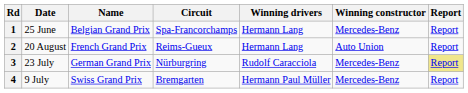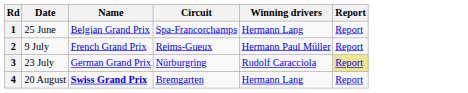- column: Winning constructor | Mercedes-Benz | Auto Union | Mercedes-Benz | Mercedes-Benz
2 | Date: 20 August -> 9 July
2 | Winning drivers: Hermann Lang -> Hermann Paul Müller
4 | Date: 9 July -> 20 August
4 | Name: normal -> bold
4 | Winning drivers: Hermann Paul Müller -> Hermann Lang
